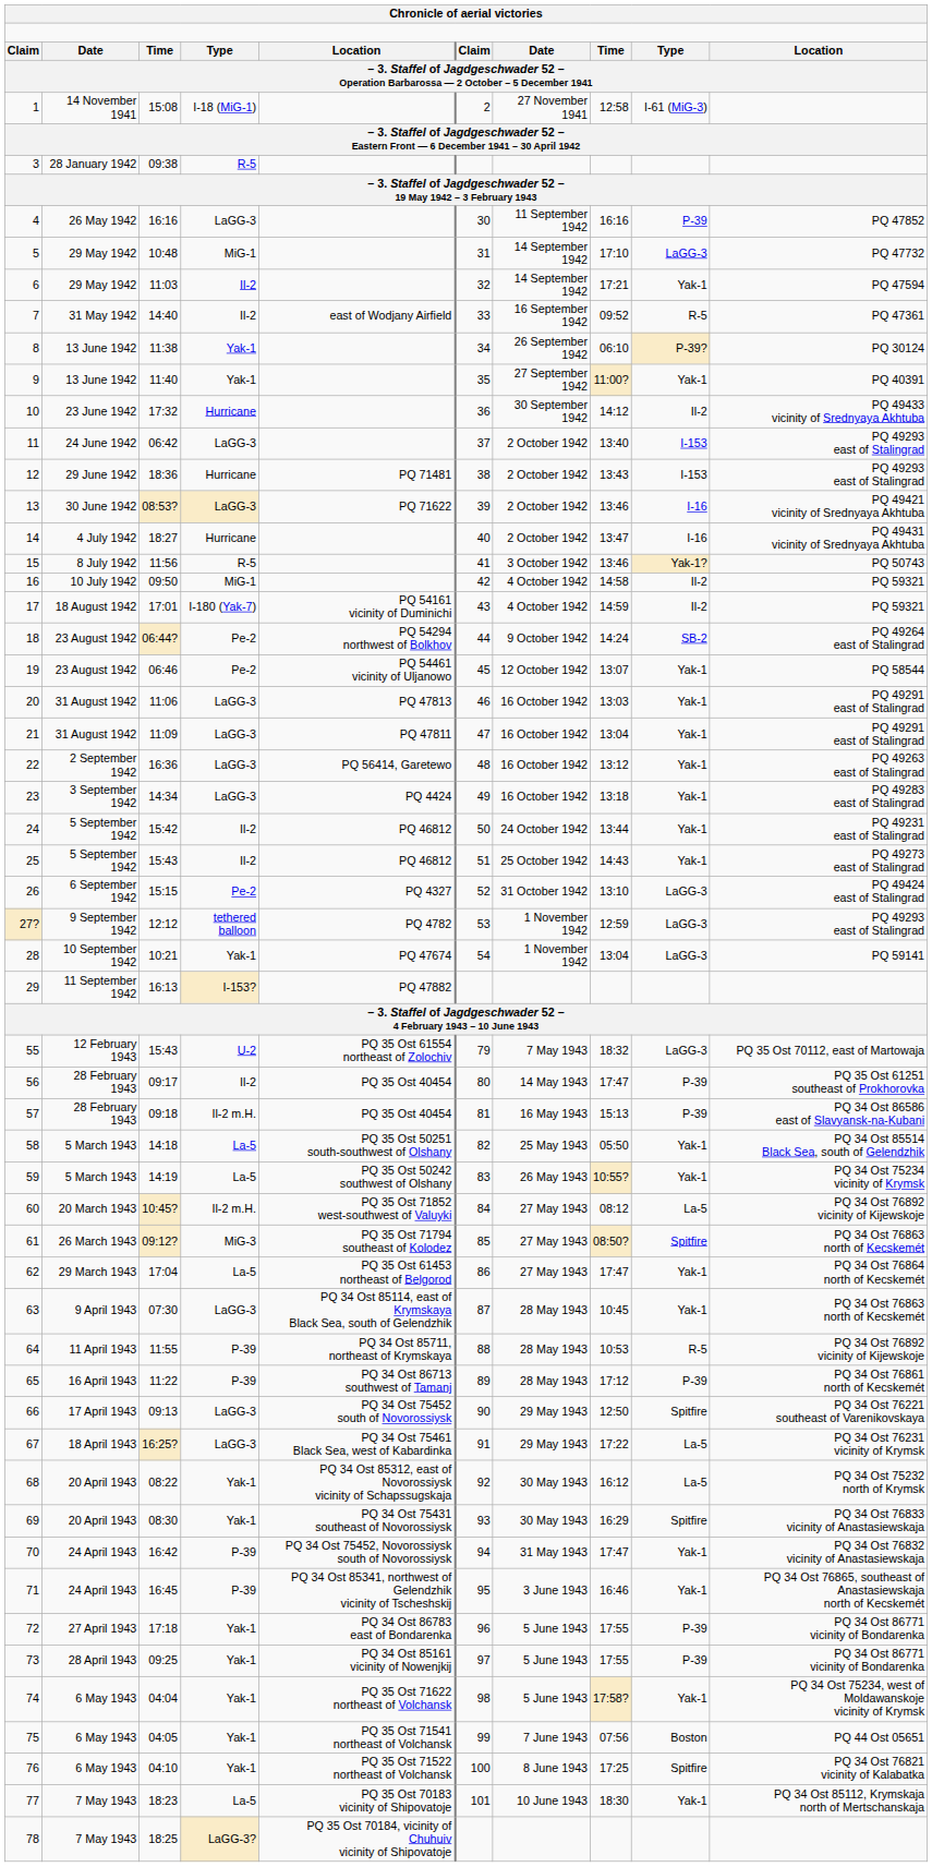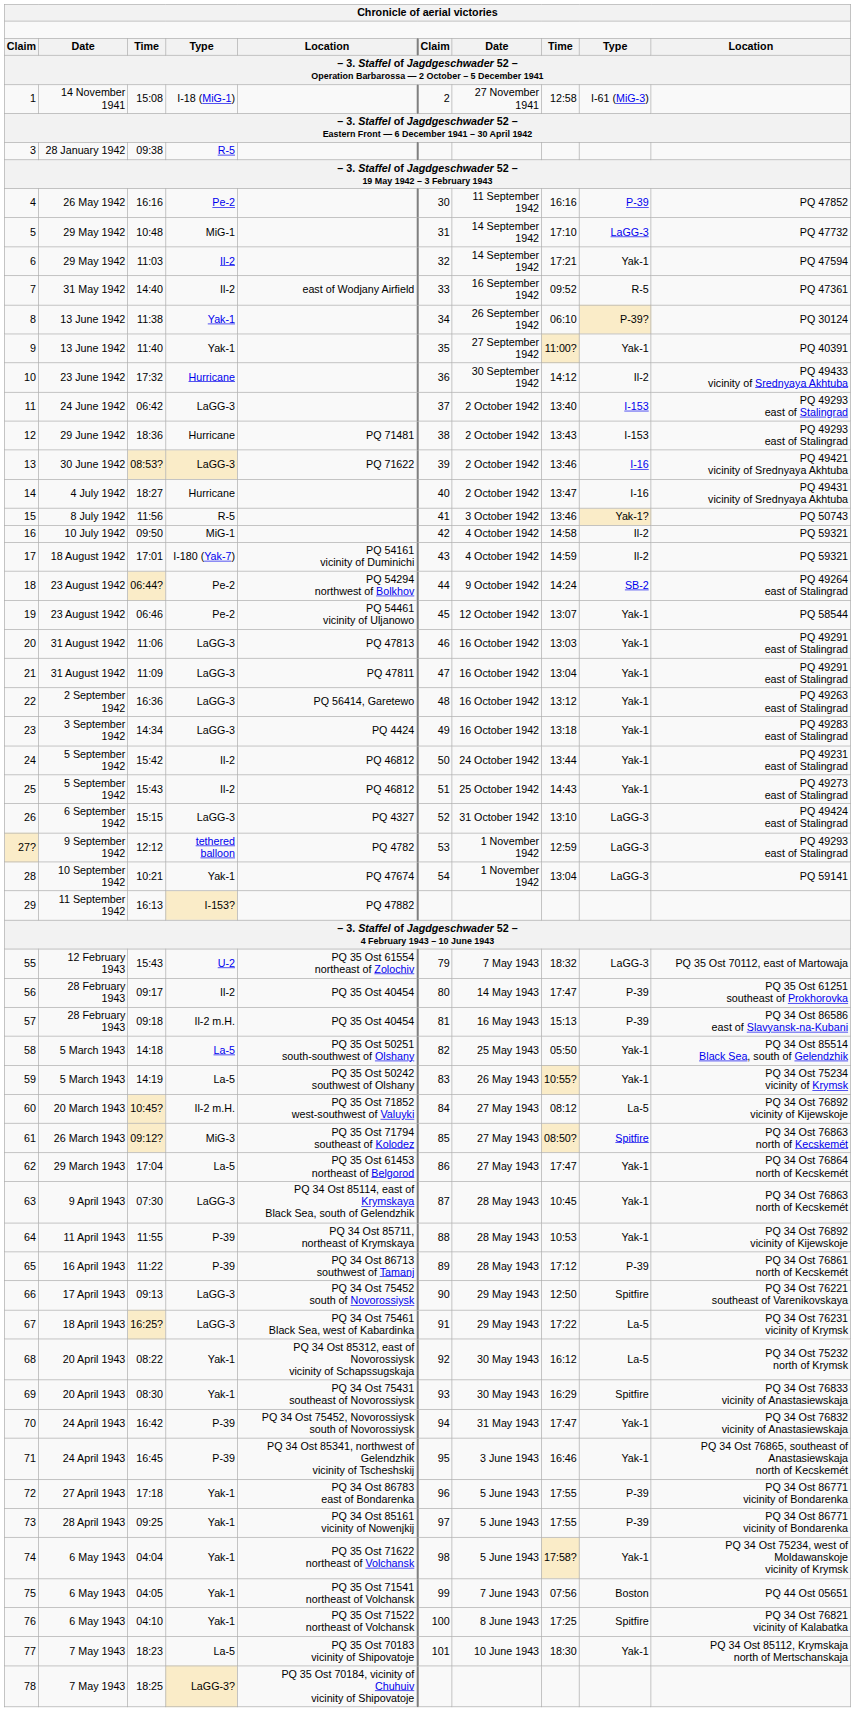4 | column 4: LaGG-3 -> Pe-2
26 | column 4: Pe-2 -> LaGG-3
64 | column 9: R-5 -> Yak-1
